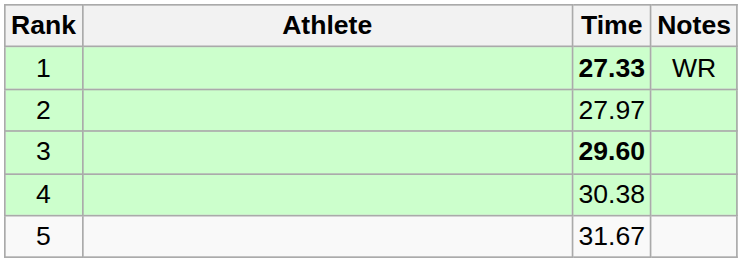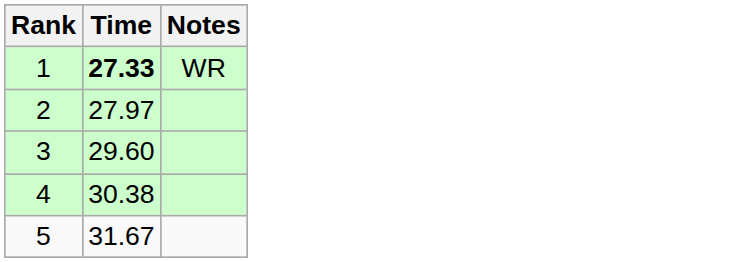- column: Athlete
3 | Time: bold -> normal
